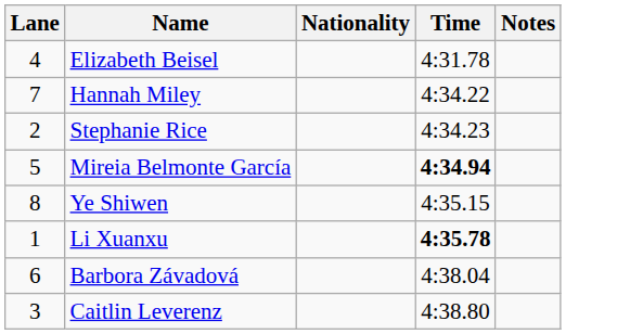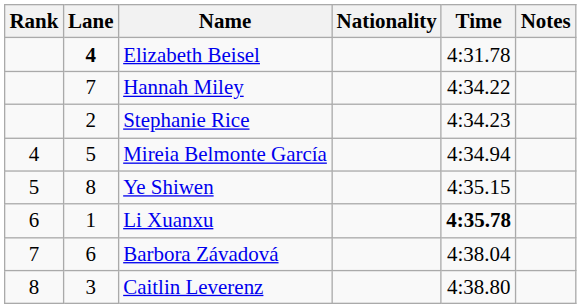+ column: Rank | 4 | 5 | 6 | 7 | 8
Elizabeth Beisel | Lane: normal -> bold
Mireia Belmonte García | Time: bold -> normal
